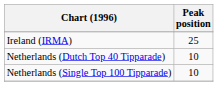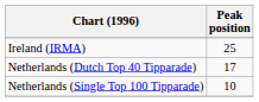Netherlands (Dutch Top 40 Tipparade) | Peak position: 10 -> 17
